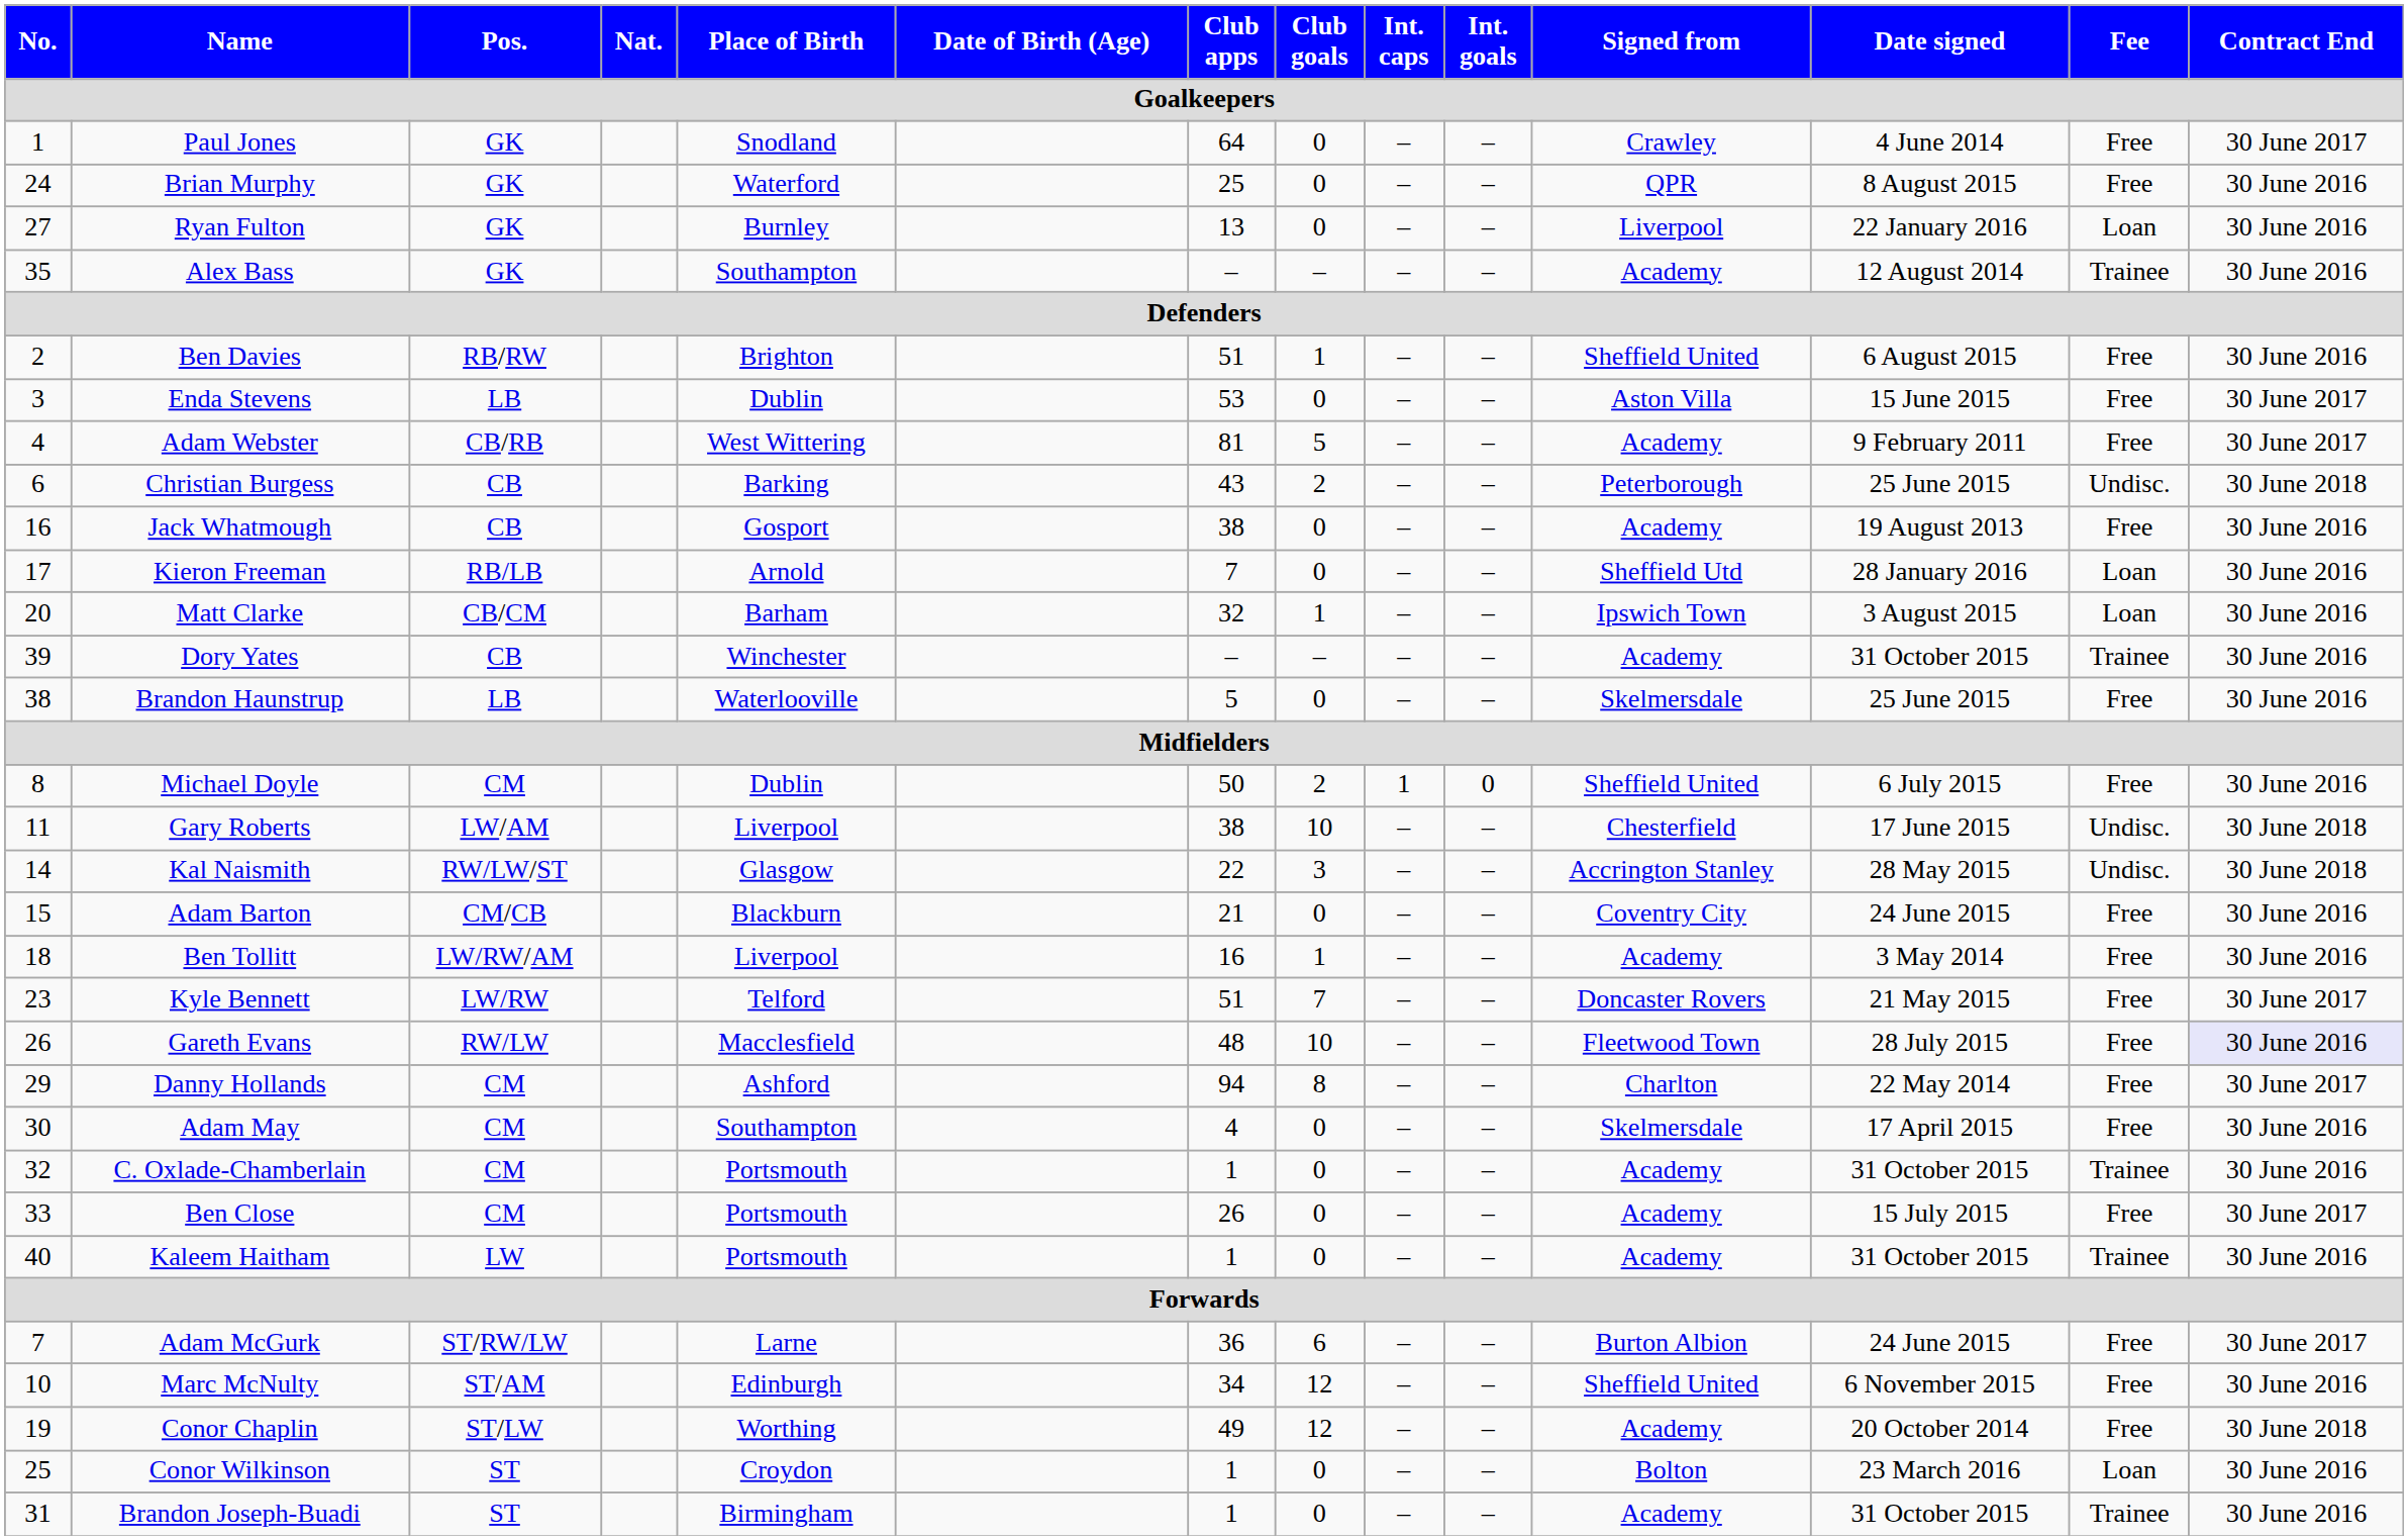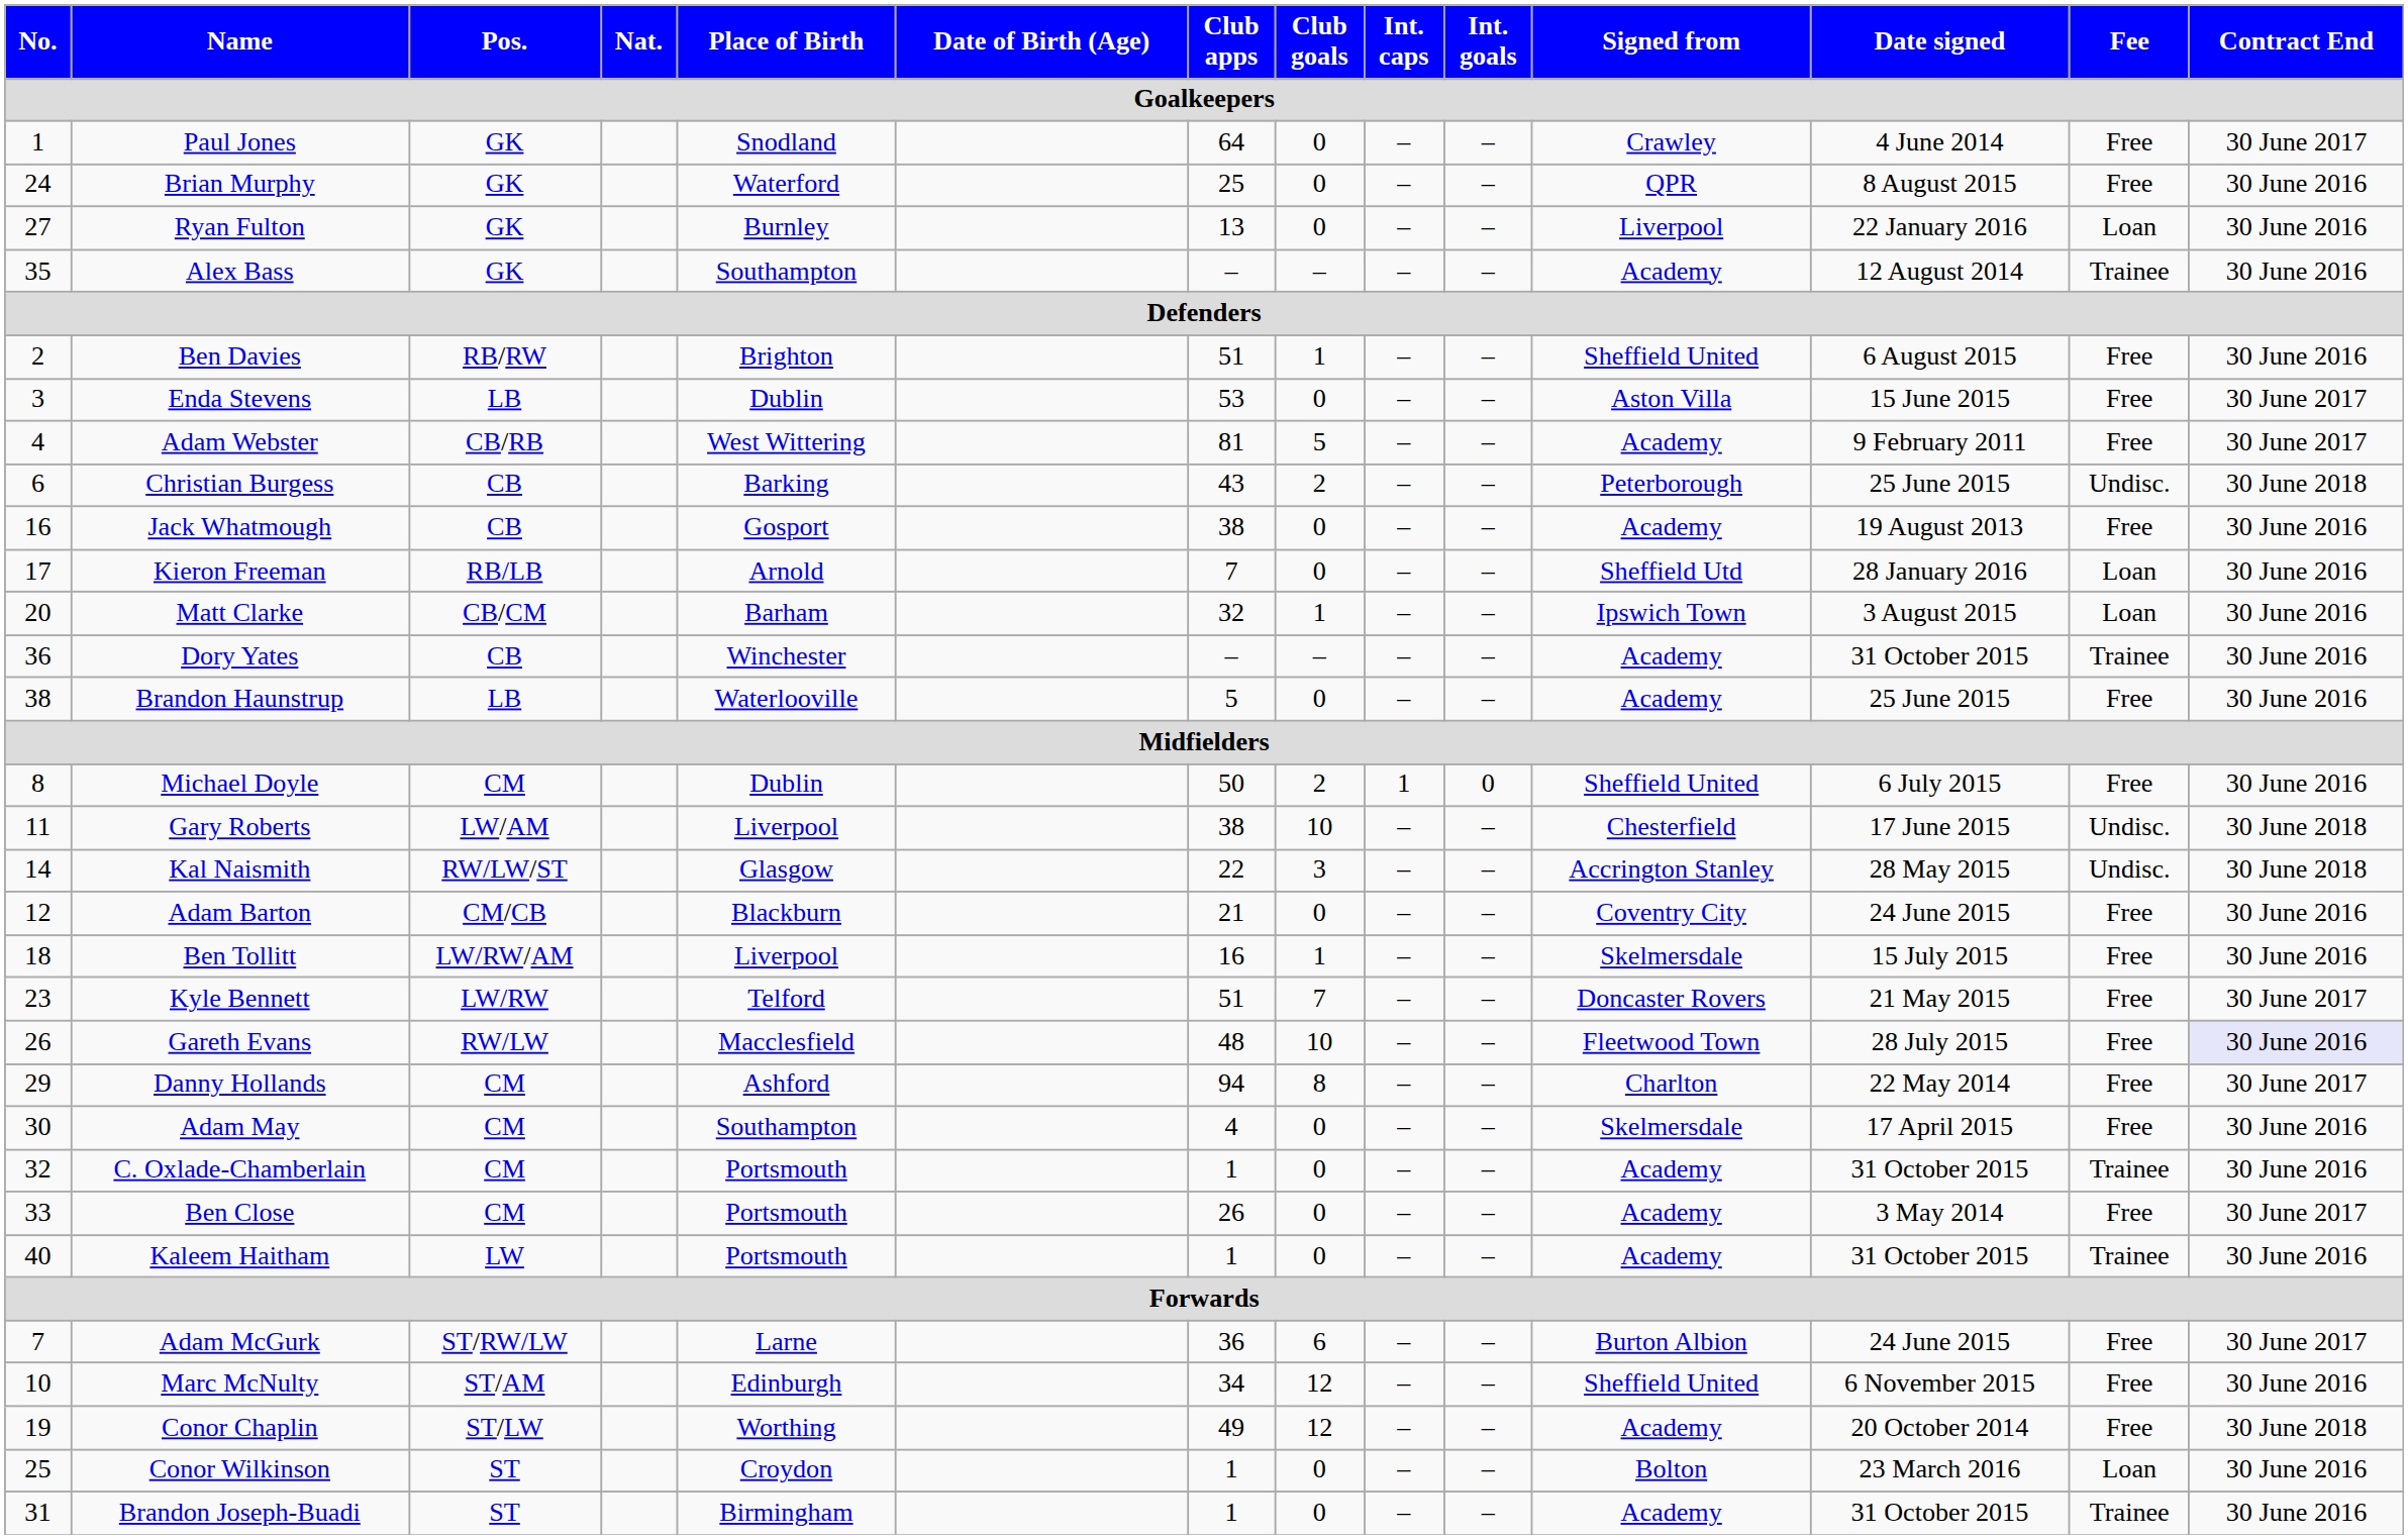Dory Yates | No.: 39 -> 36
Brandon Haunstrup | Signed from: Skelmersdale -> Academy
Adam Barton | No.: 15 -> 12
Ben Tollitt | Signed from: Academy -> Skelmersdale
Ben Tollitt | Date signed: 3 May 2014 -> 15 July 2015
Ben Close | Date signed: 15 July 2015 -> 3 May 2014
